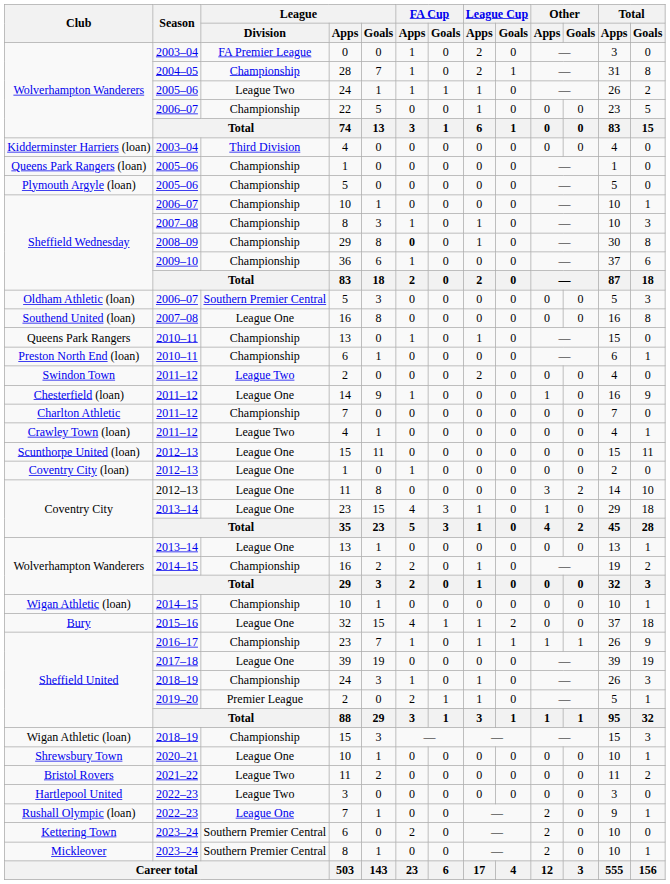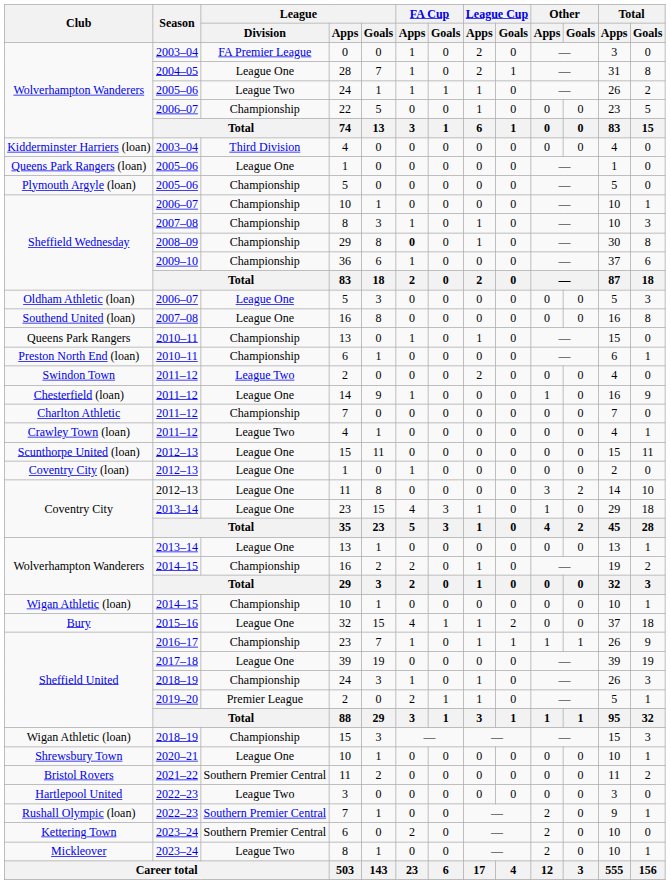Wolverhampton Wanderers / 28 | League / Division: Championship -> League One
Queens Park Rangers (loan) | League / Division: Championship -> League One
Oldham Athletic (loan) | League / Division: Southern Premier Central -> League One
Bristol Rovers | League / Division: League Two -> Southern Premier Central
Rushall Olympic (loan) | League / Division: League One -> Southern Premier Central
Mickleover | League / Division: Southern Premier Central -> League Two
